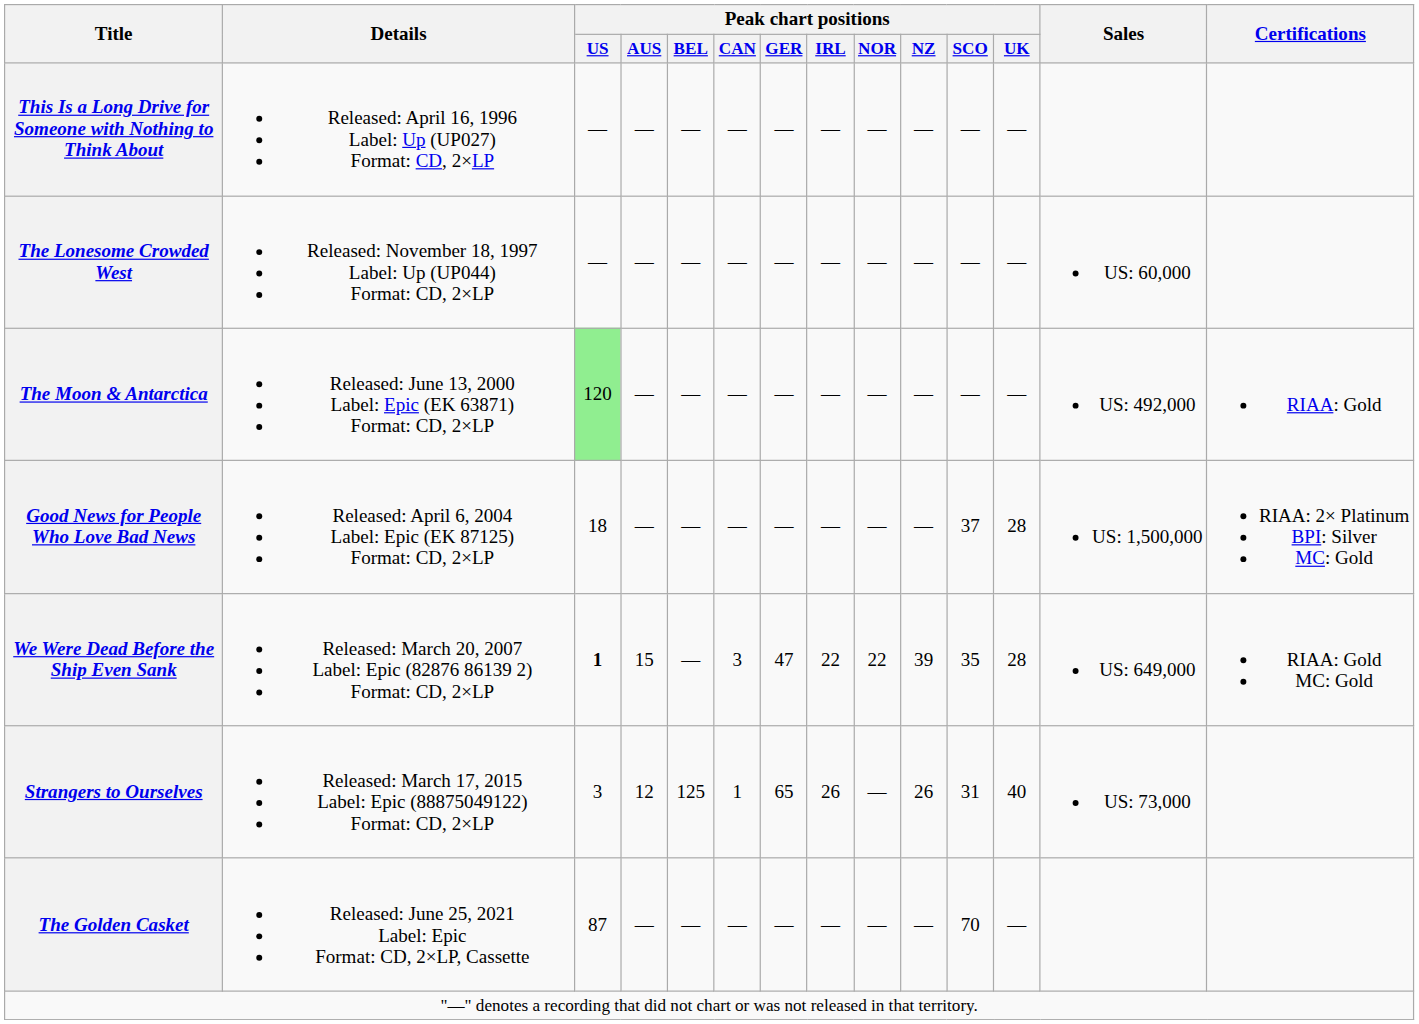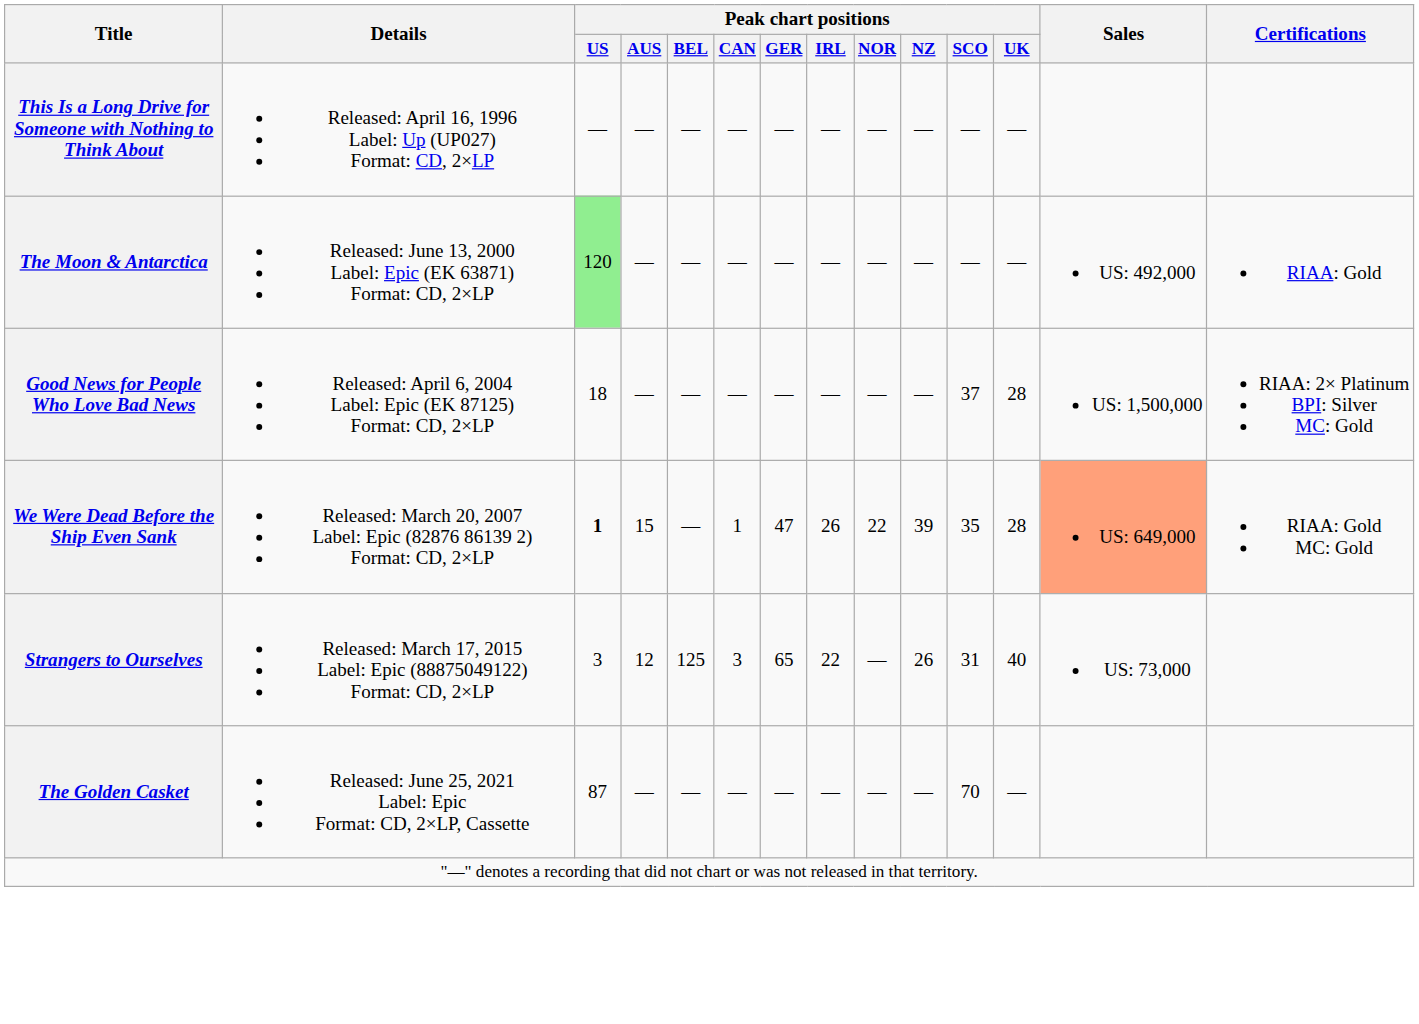- row: The Lonesome Crowded West | Released: November 18, 1997 Label: Up (UP044) Format: CD, 2×LP | — | — | — | — | — | — | — | — | — | — | US: 60,000
We Were Dead Before the Ship Even Sank | Peak chart positions / CAN: 3 -> 1
We Were Dead Before the Ship Even Sank | Peak chart positions / IRL: 22 -> 26
We Were Dead Before the Ship Even Sank | Sales: no background -> lightsalmon background
Strangers to Ourselves | Peak chart positions / CAN: 1 -> 3
Strangers to Ourselves | Peak chart positions / IRL: 26 -> 22
